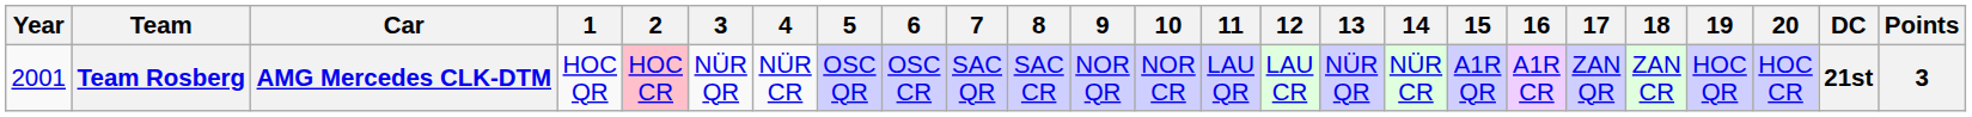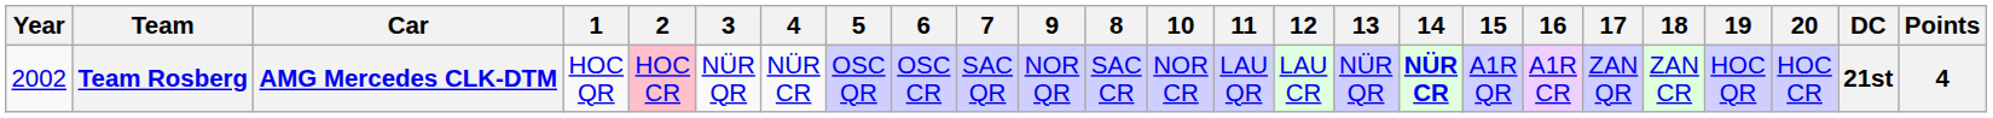columns swapped: 8 <-> 9
Team Rosberg | Year: 2001 -> 2002
Team Rosberg | 14: normal -> bold
Team Rosberg | Points: 3 -> 4
